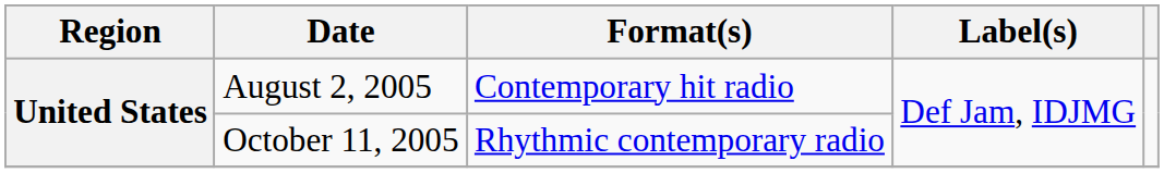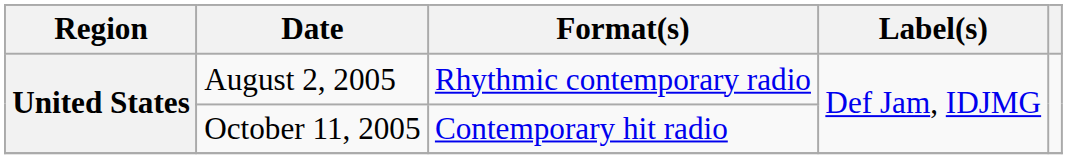August 2, 2005 | Format(s): Contemporary hit radio -> Rhythmic contemporary radio
October 11, 2005 | Format(s): Rhythmic contemporary radio -> Contemporary hit radio
